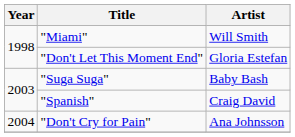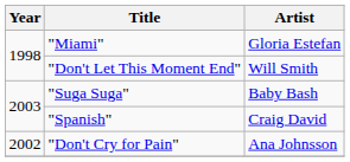"Miami" | Artist: Will Smith -> Gloria Estefan
"Don't Let This Moment End" | Artist: Gloria Estefan -> Will Smith
"Don't Cry for Pain" | Year: 2004 -> 2002
